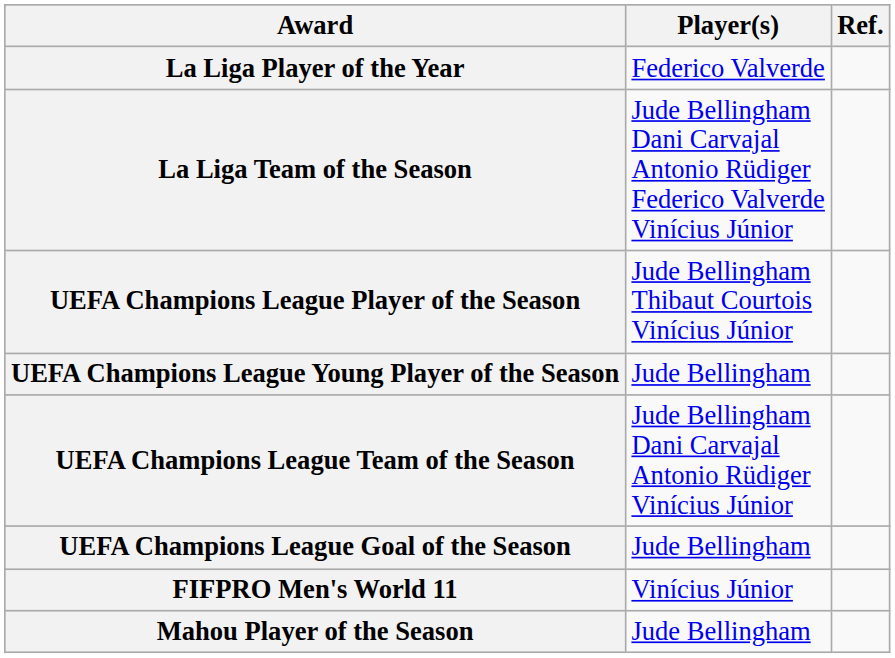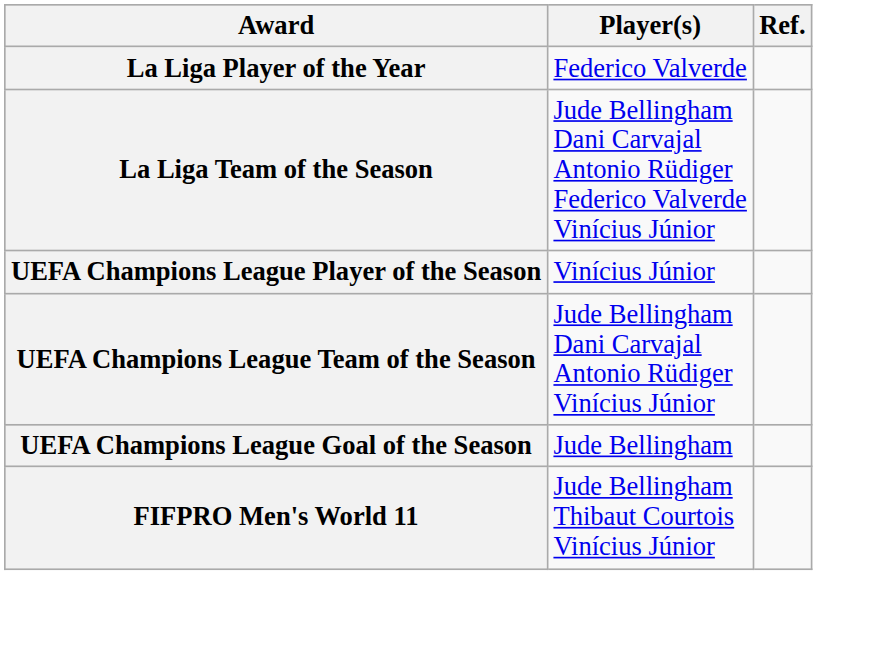UEFA Champions League Player of the Season | Player(s): Jude Bellingham Thibaut Courtois Vinícius Júnior -> Vinícius Júnior
- row: UEFA Champions League Young Player of the Season | Jude Bellingham
FIFPRO Men's World 11 | Player(s): Vinícius Júnior -> Jude Bellingham Thibaut Courtois Vinícius Júnior
- row: Mahou Player of the Season | Jude Bellingham
